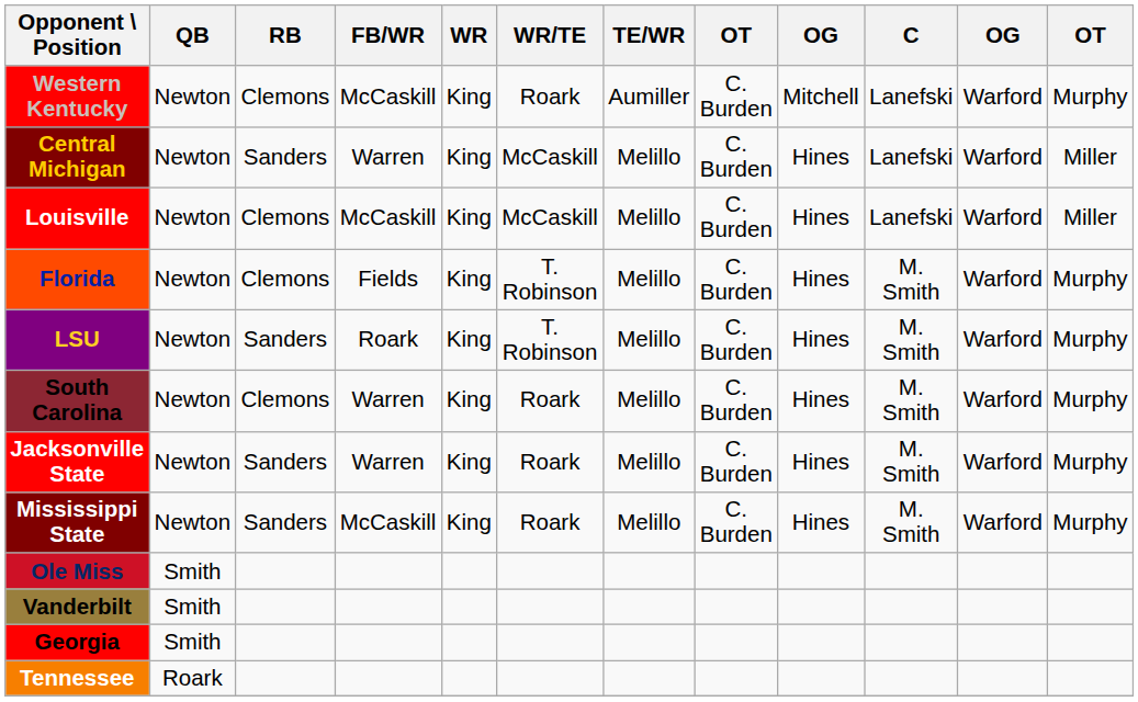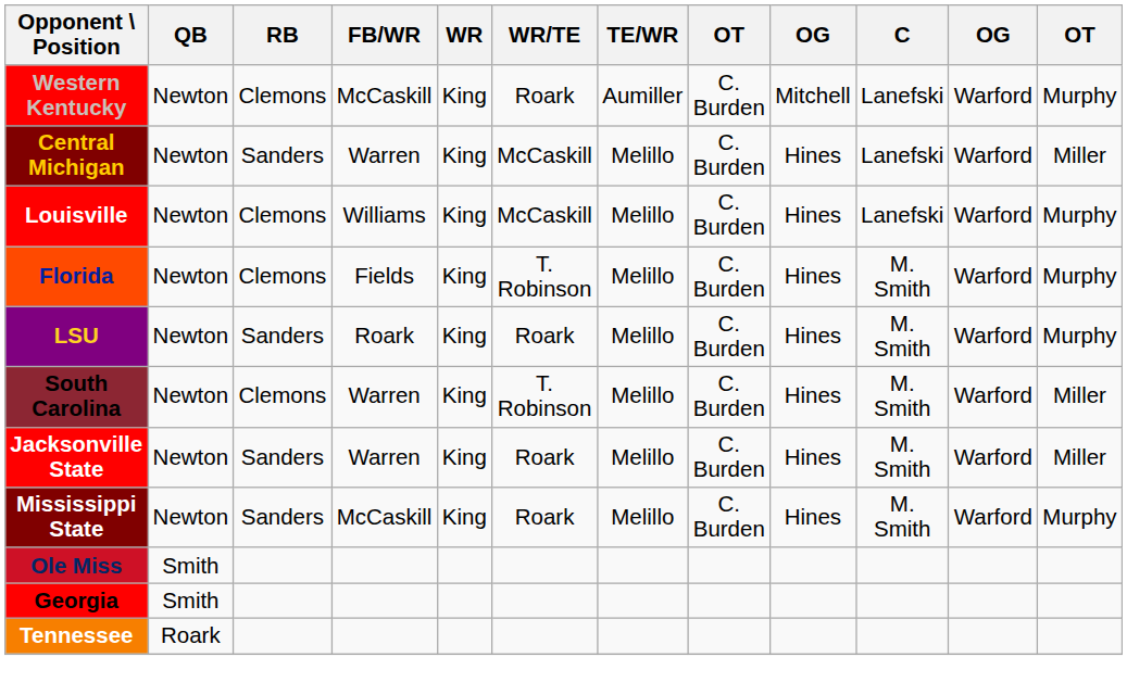Louisville | FB/WR: McCaskill -> Williams
Louisville | column 12: Miller -> Murphy
LSU | WR/TE: T. Robinson -> Roark
South Carolina | WR/TE: Roark -> T. Robinson
South Carolina | column 12: Murphy -> Miller
Jacksonville State | column 12: Murphy -> Miller
- row: Vanderbilt | Smith
